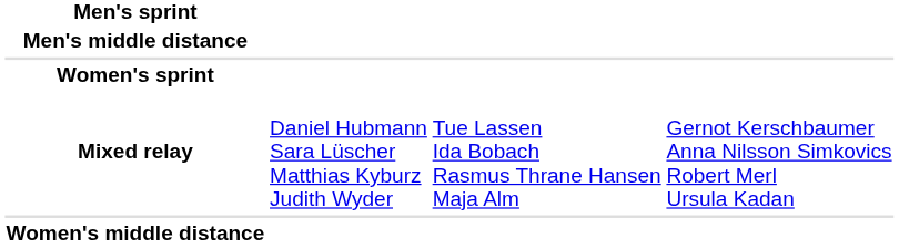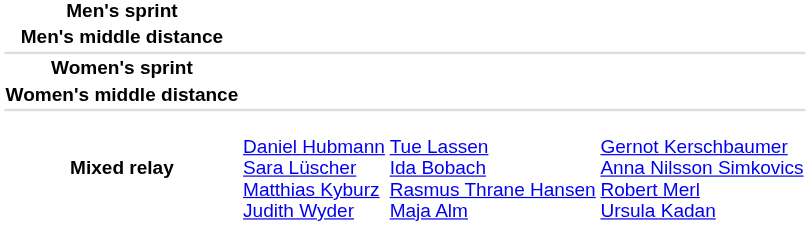rows swapped: Women's middle distance <-> Mixed relay
